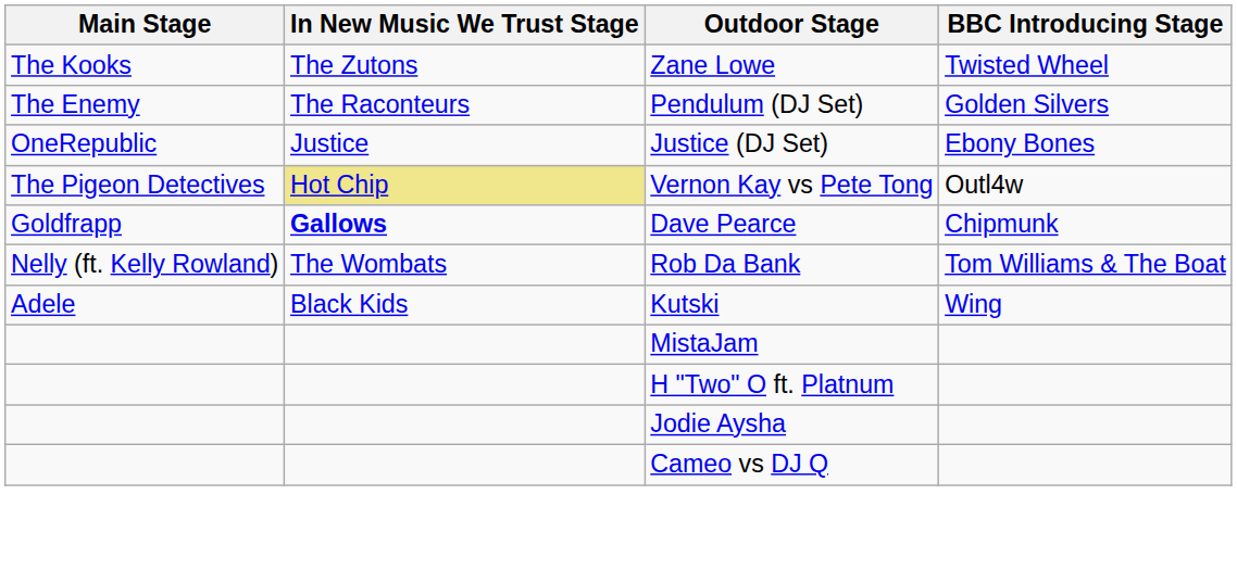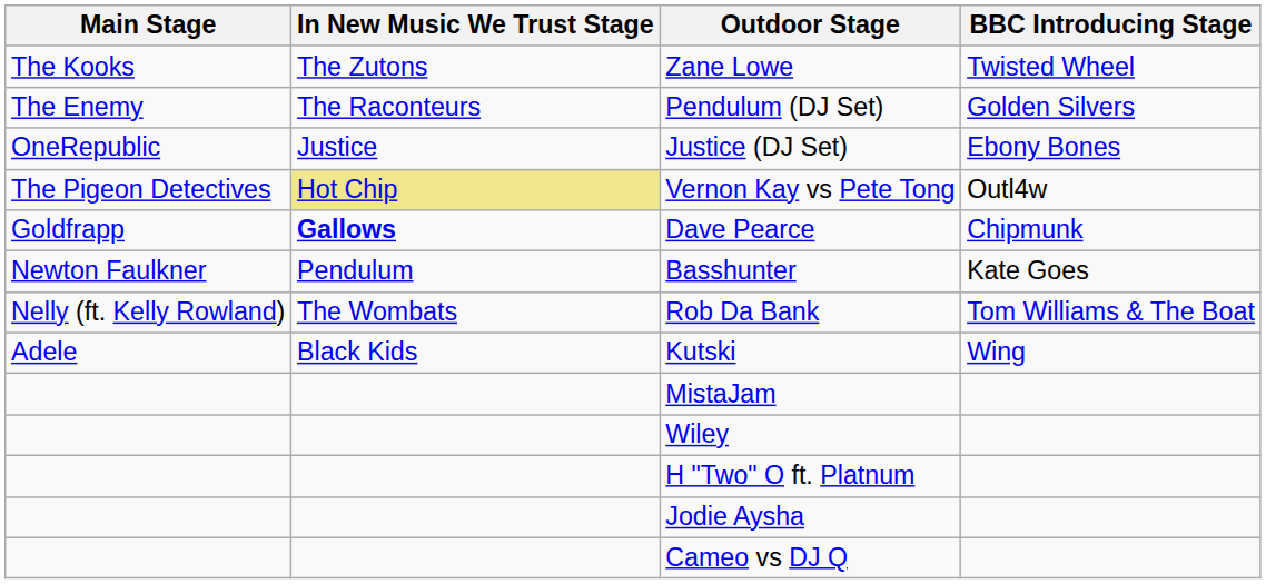+ row: Newton Faulkner | Pendulum | Basshunter | Kate Goes
+ row: Wiley
